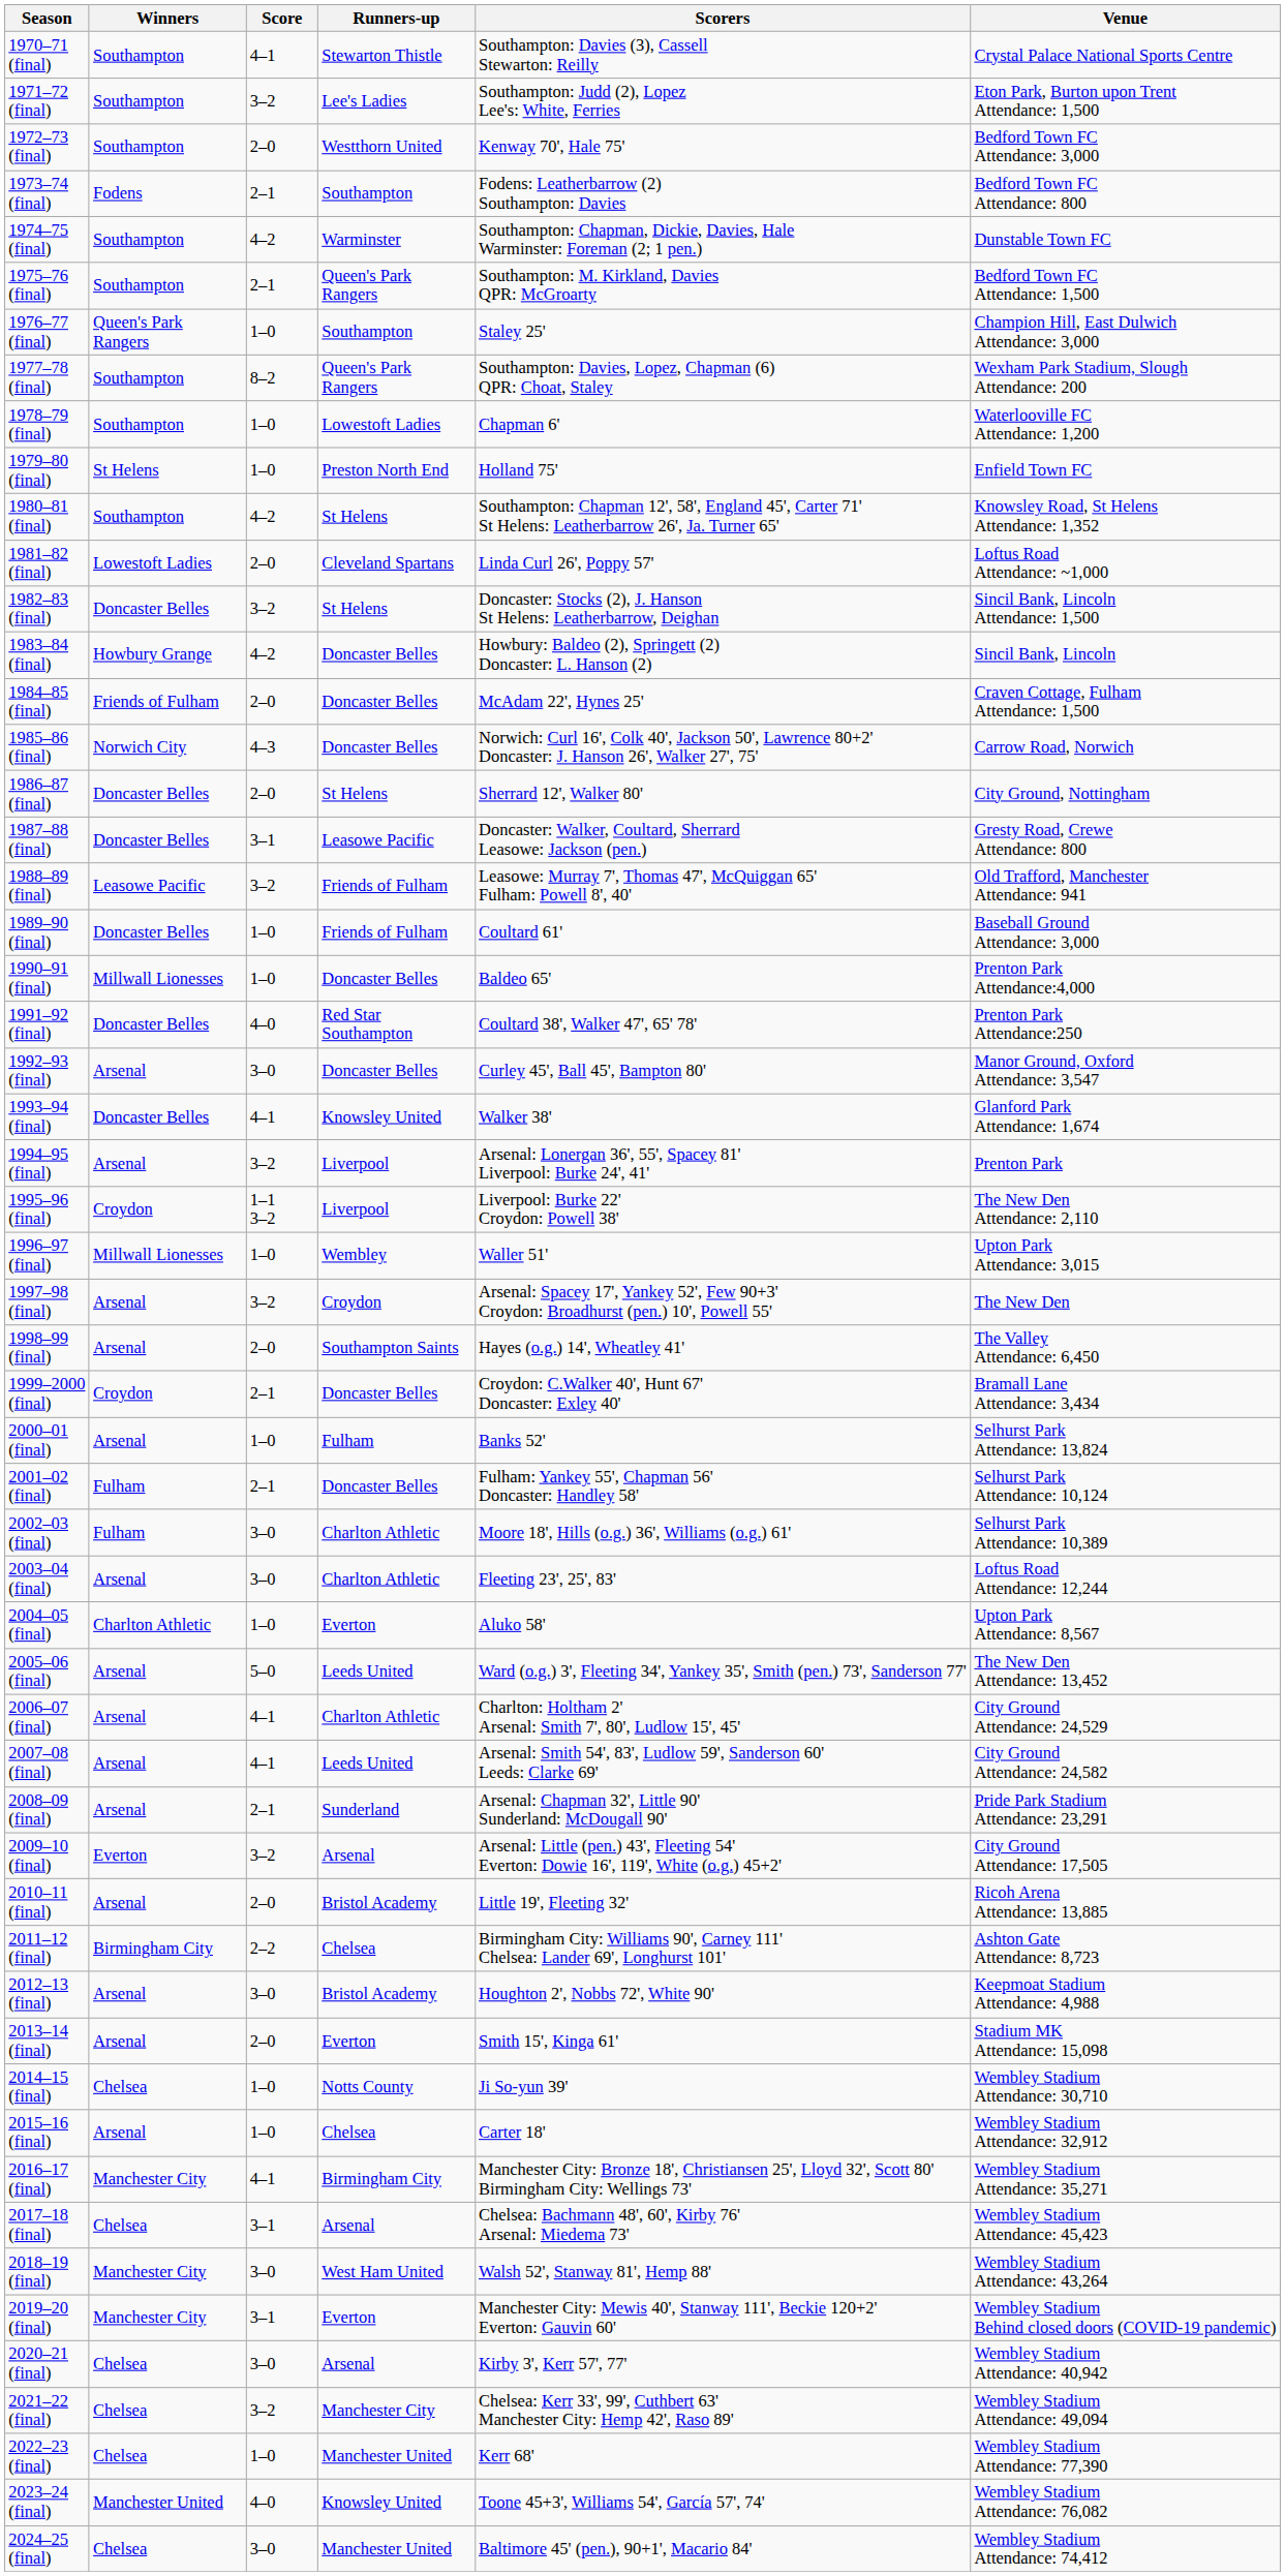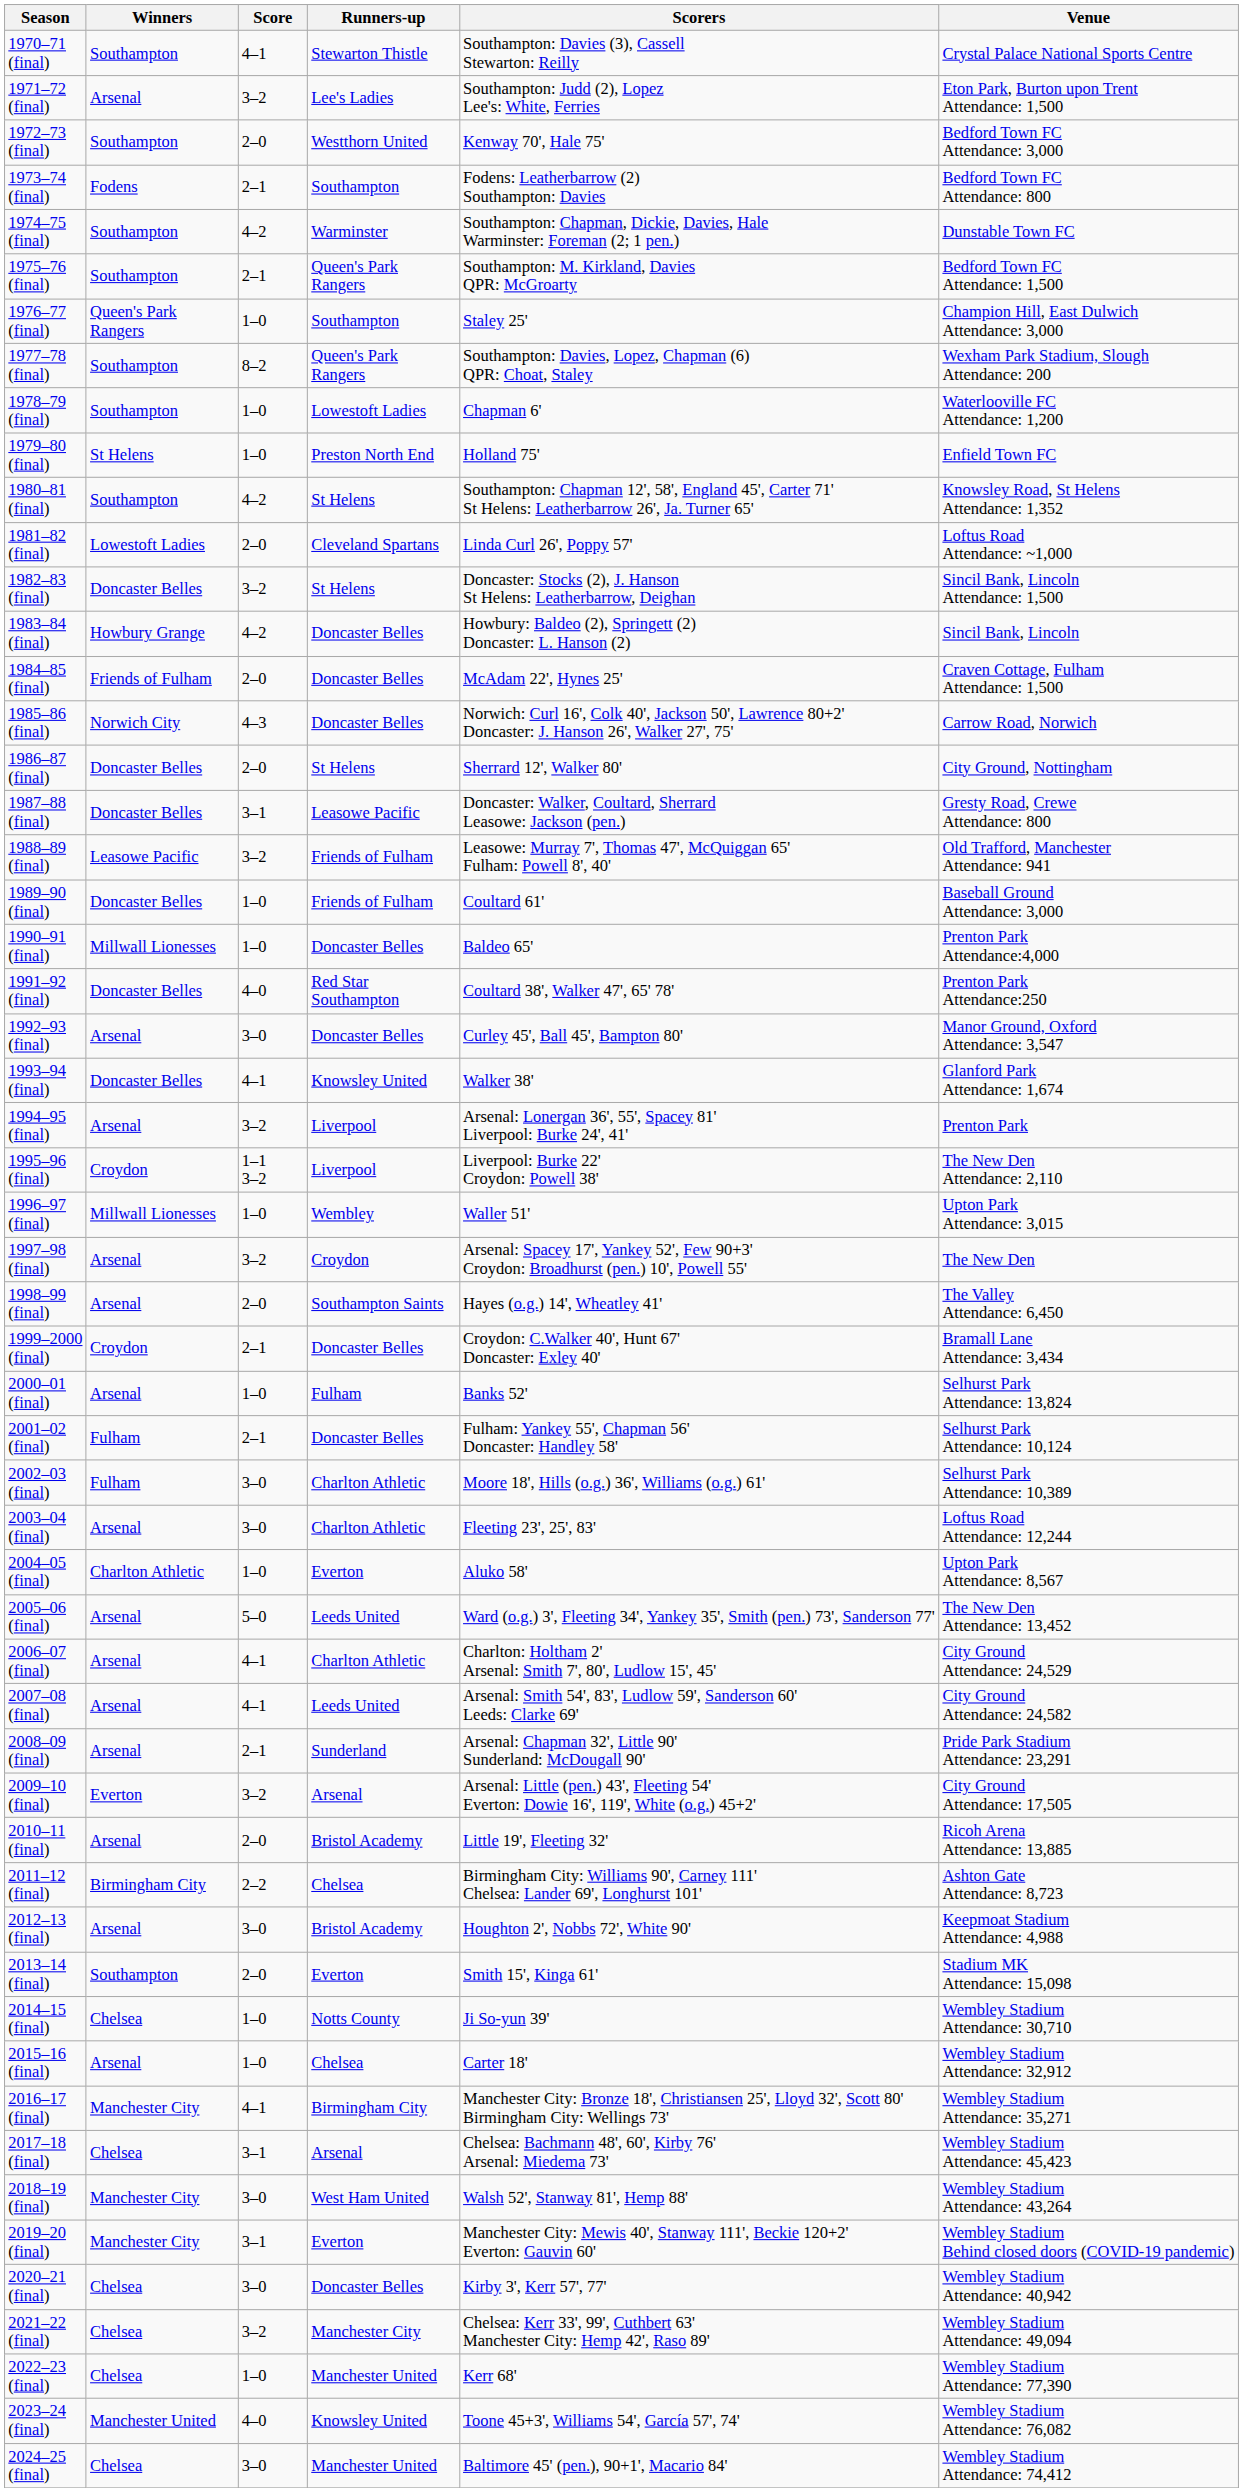1971–72 (final) | Winners: Southampton -> Arsenal
2013–14 (final) | Winners: Arsenal -> Southampton
2020–21 (final) | Runners-up: Arsenal -> Doncaster Belles
